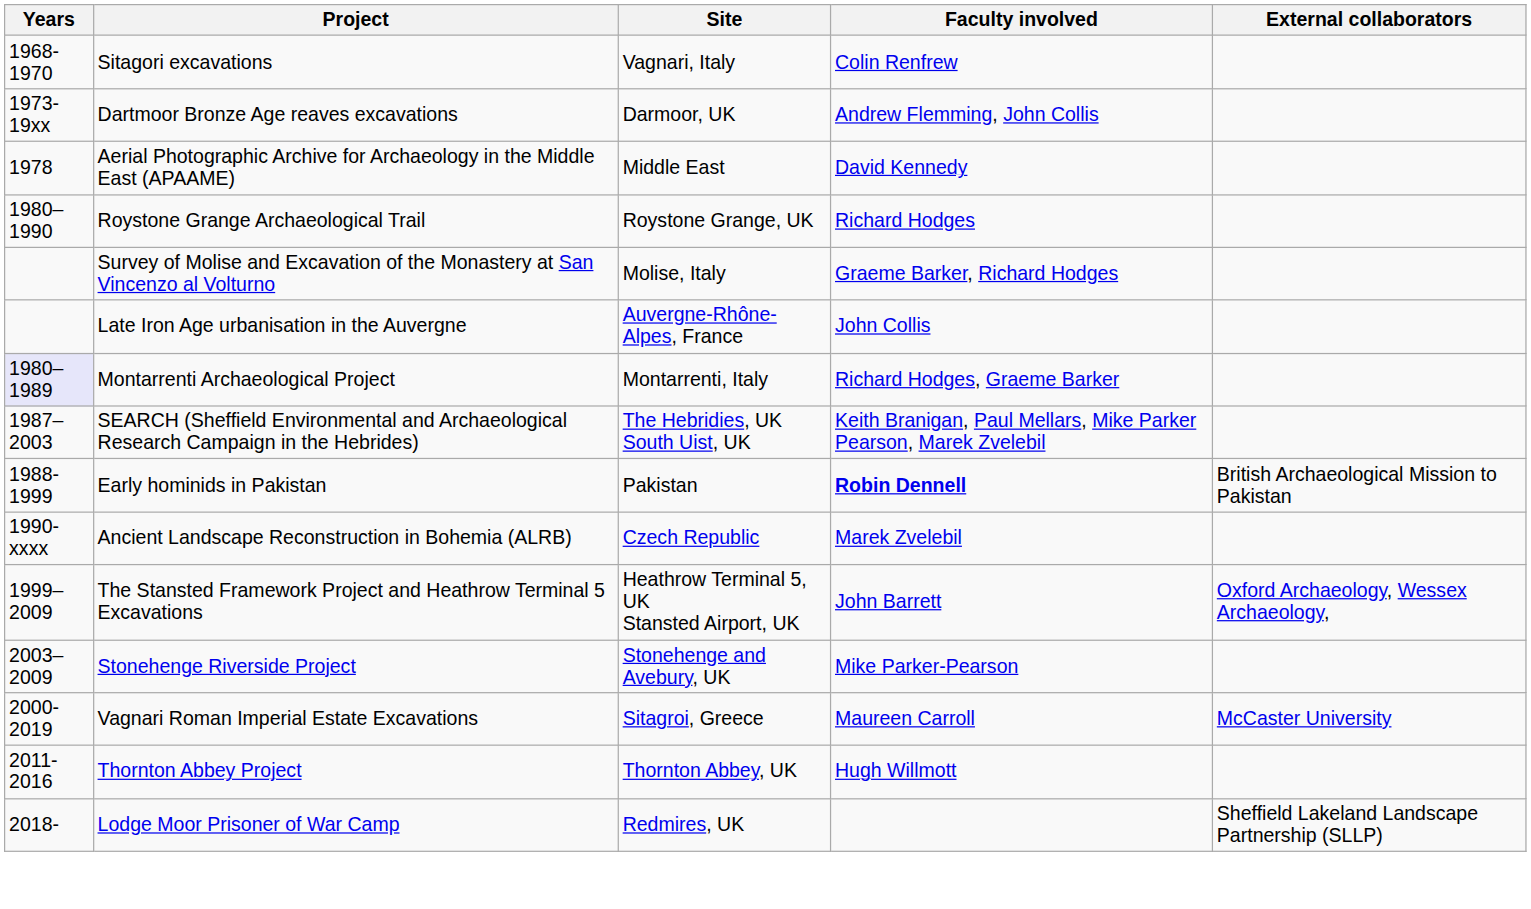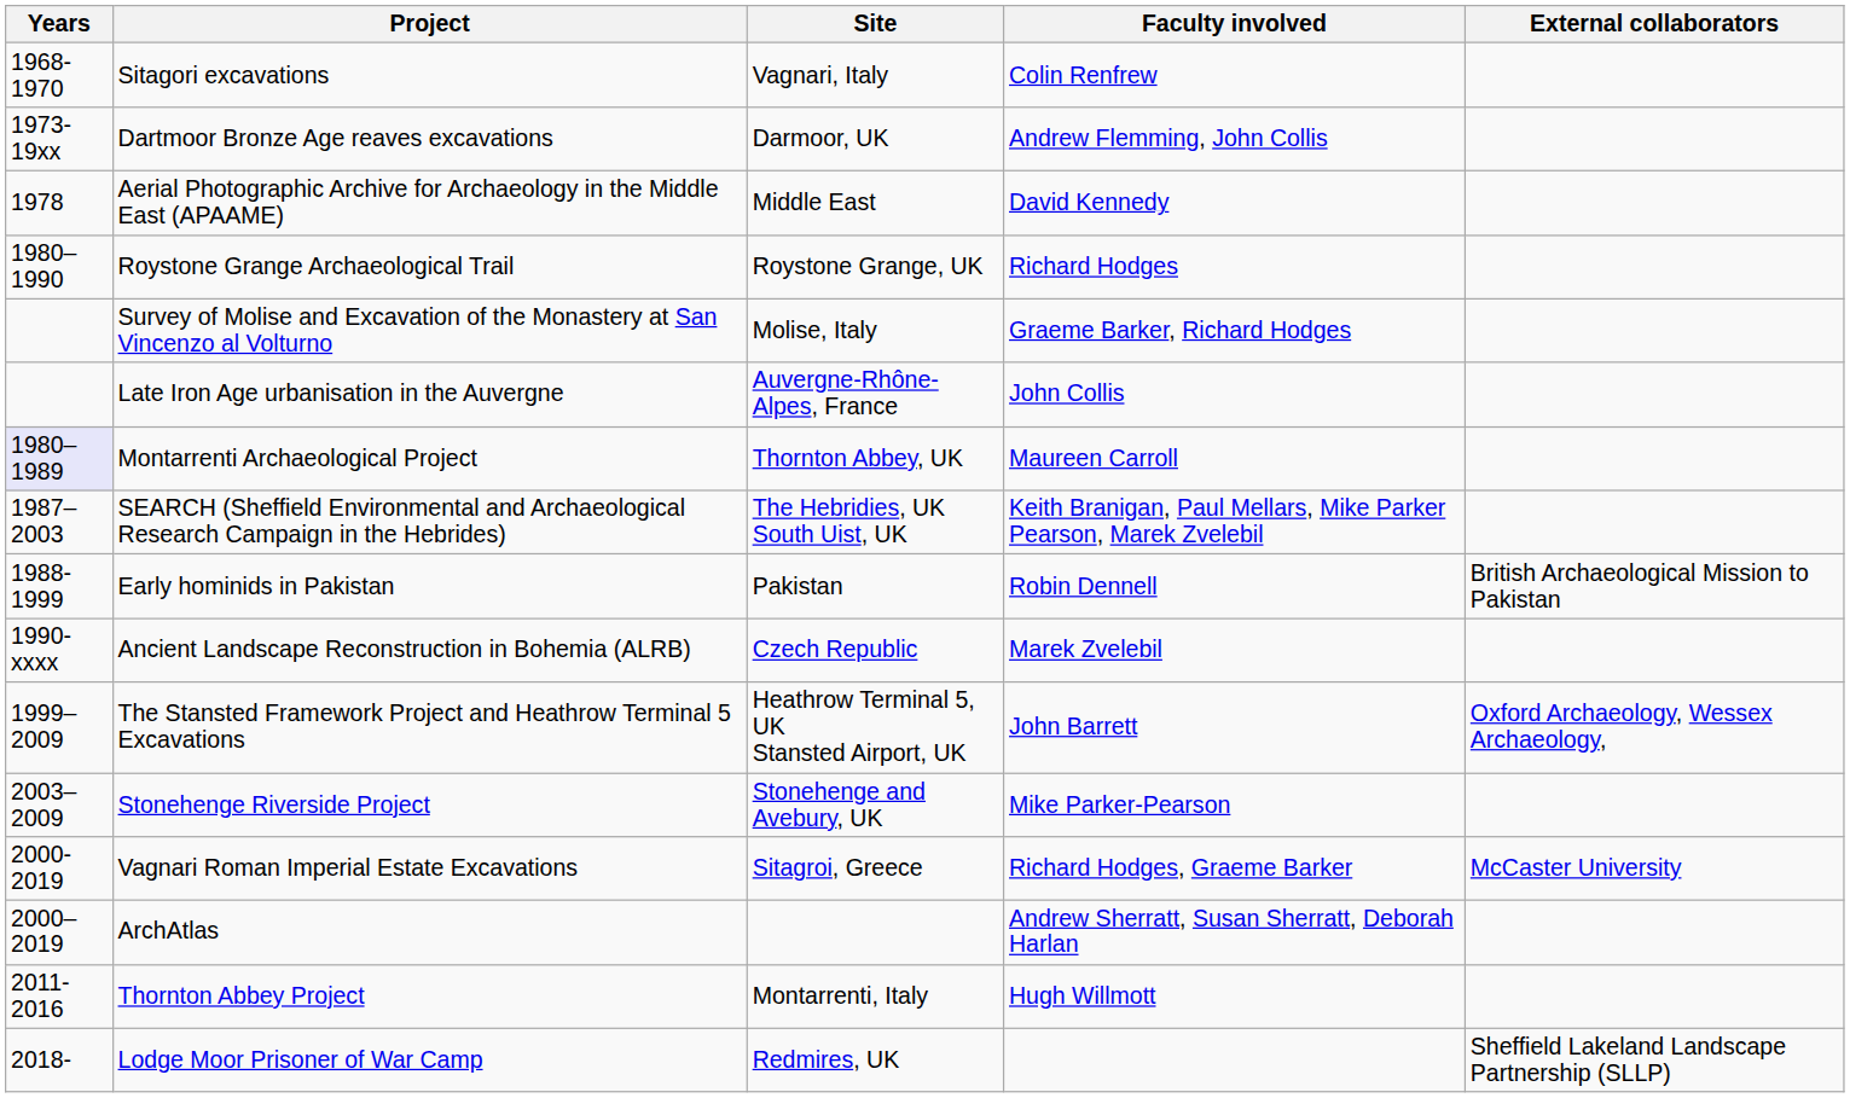Montarrenti Archaeological Project | Site: Montarrenti, Italy -> Thornton Abbey, UK
Montarrenti Archaeological Project | Faculty involved: Richard Hodges, Graeme Barker -> Maureen Carroll
Early hominids in Pakistan | Faculty involved: bold -> normal
Vagnari Roman Imperial Estate Excavations | Faculty involved: Maureen Carroll -> Richard Hodges, Graeme Barker
+ row: 2000–2019 | ArchAtlas | Andrew Sherratt, Susan Sherratt, Deborah Harlan
Thornton Abbey Project | Site: Thornton Abbey, UK -> Montarrenti, Italy
